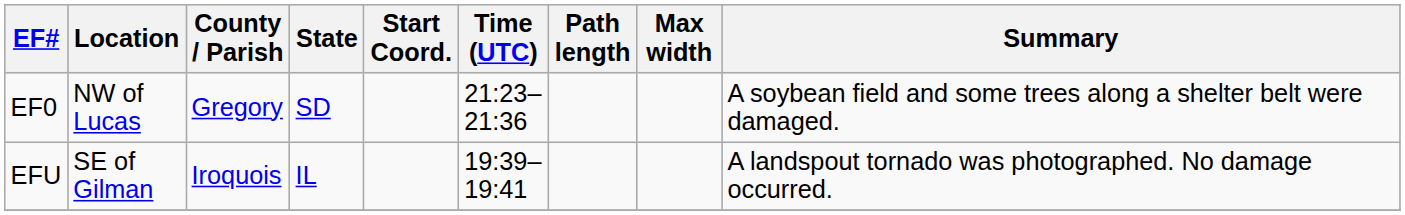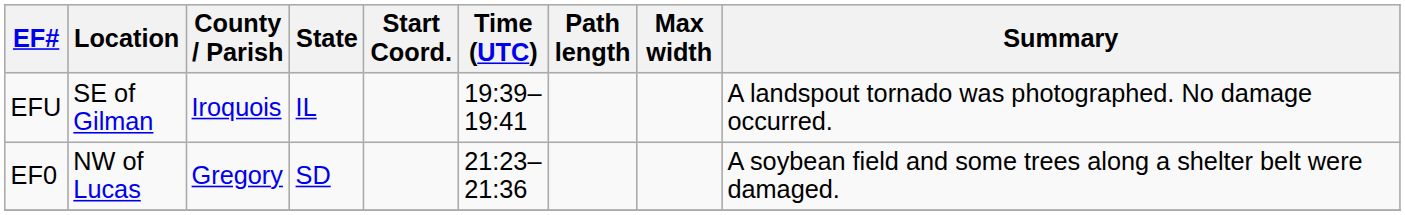rows swapped: EFU <-> EF0
